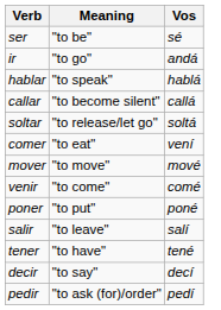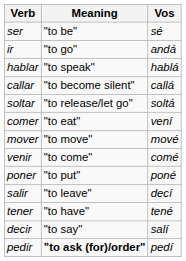salir | Vos: salí -> decí
decir | Vos: decí -> salí
pedir | Meaning: normal -> bold
